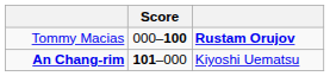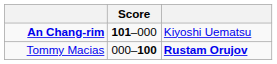rows swapped: An Chang-rim <-> Tommy Macias
